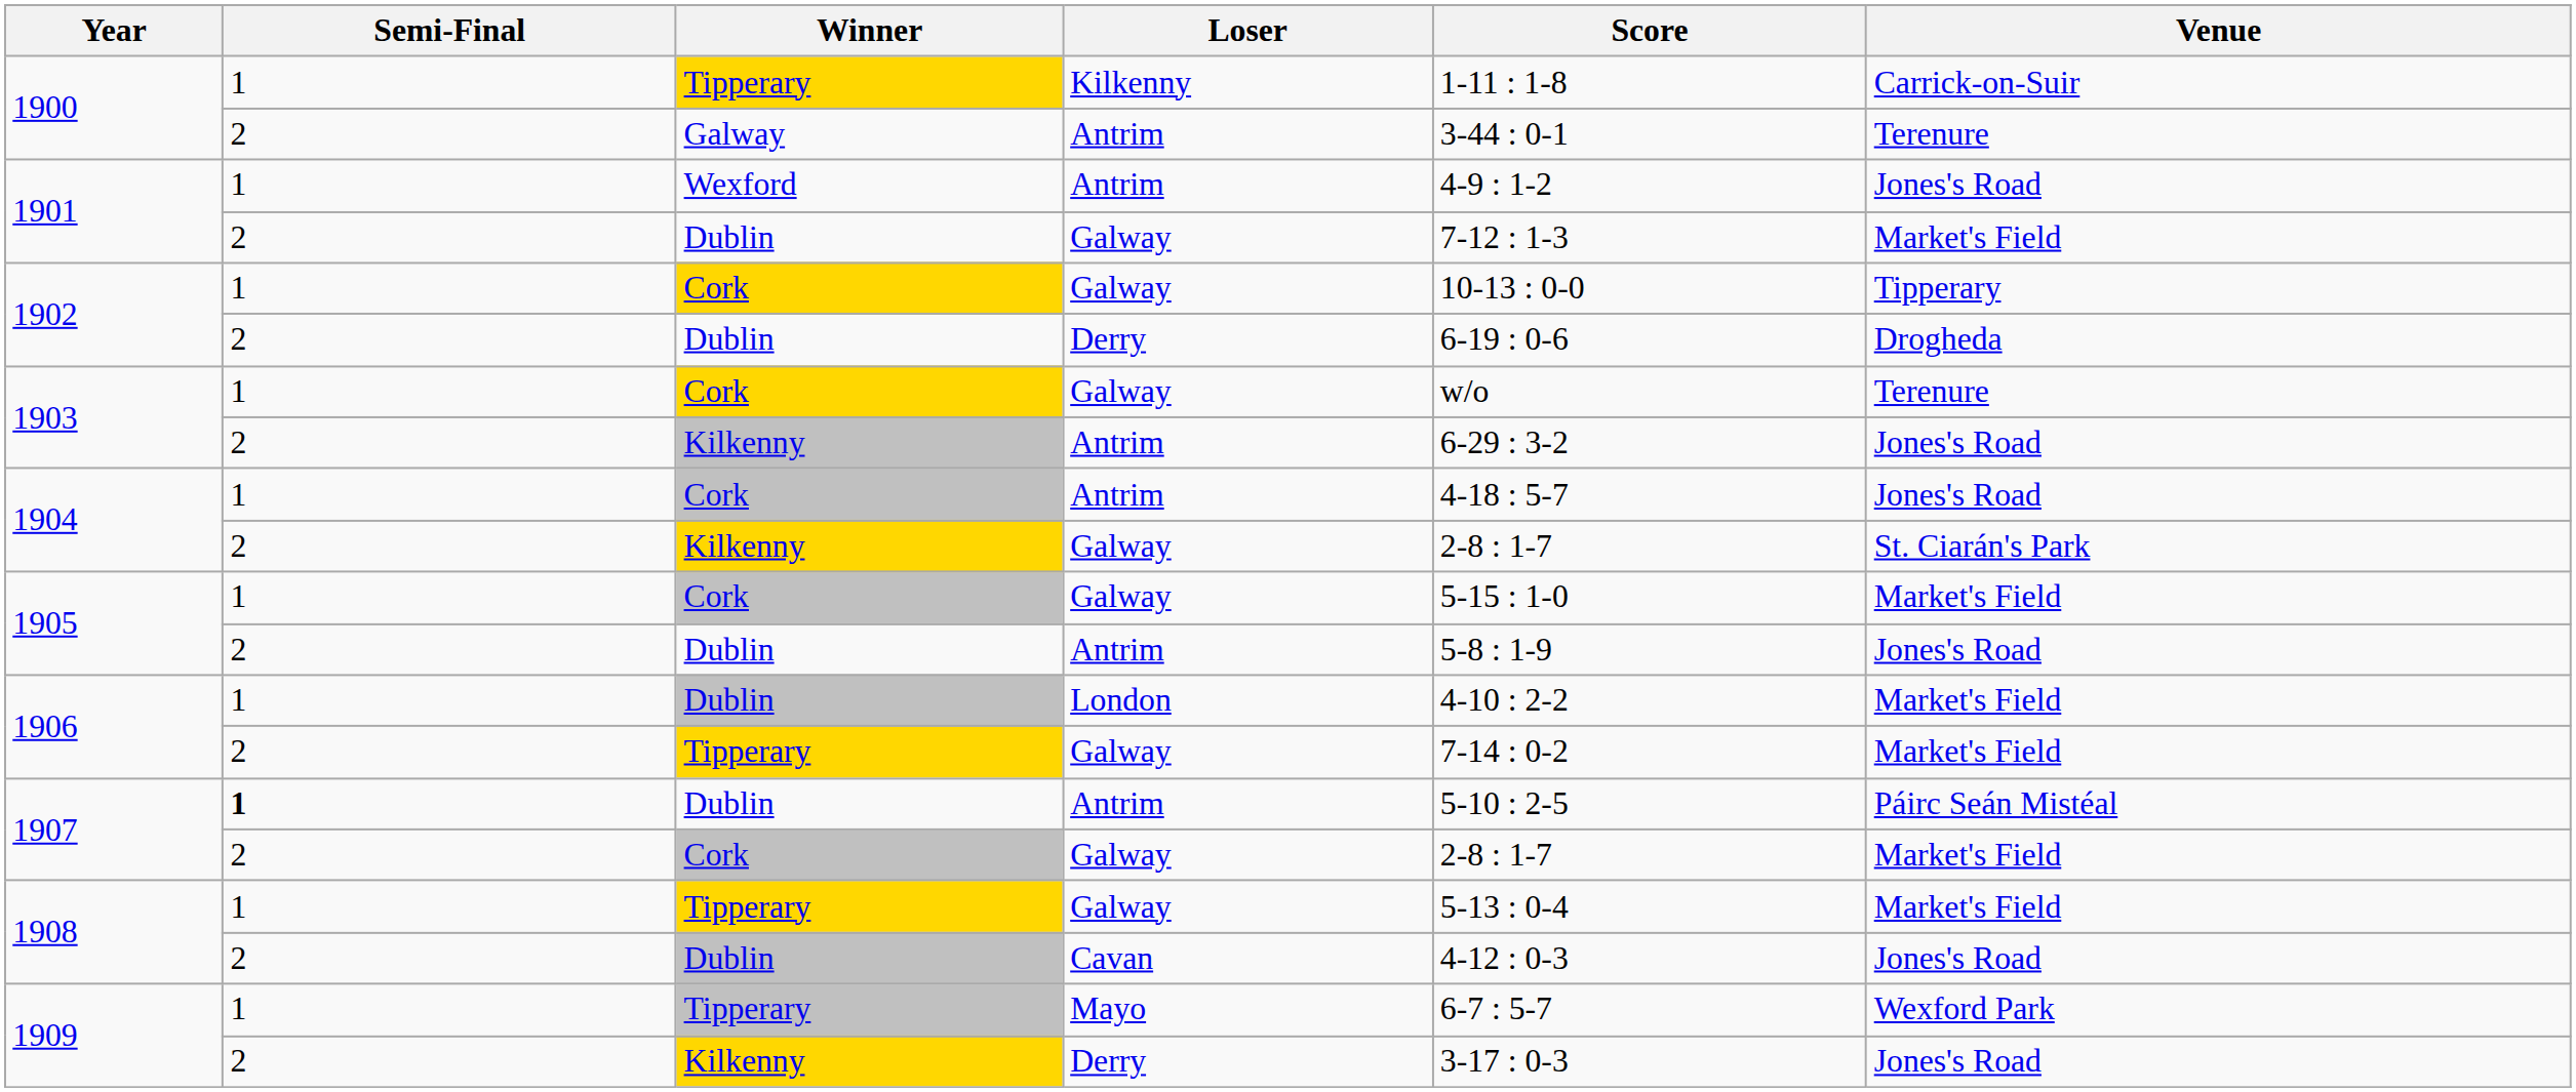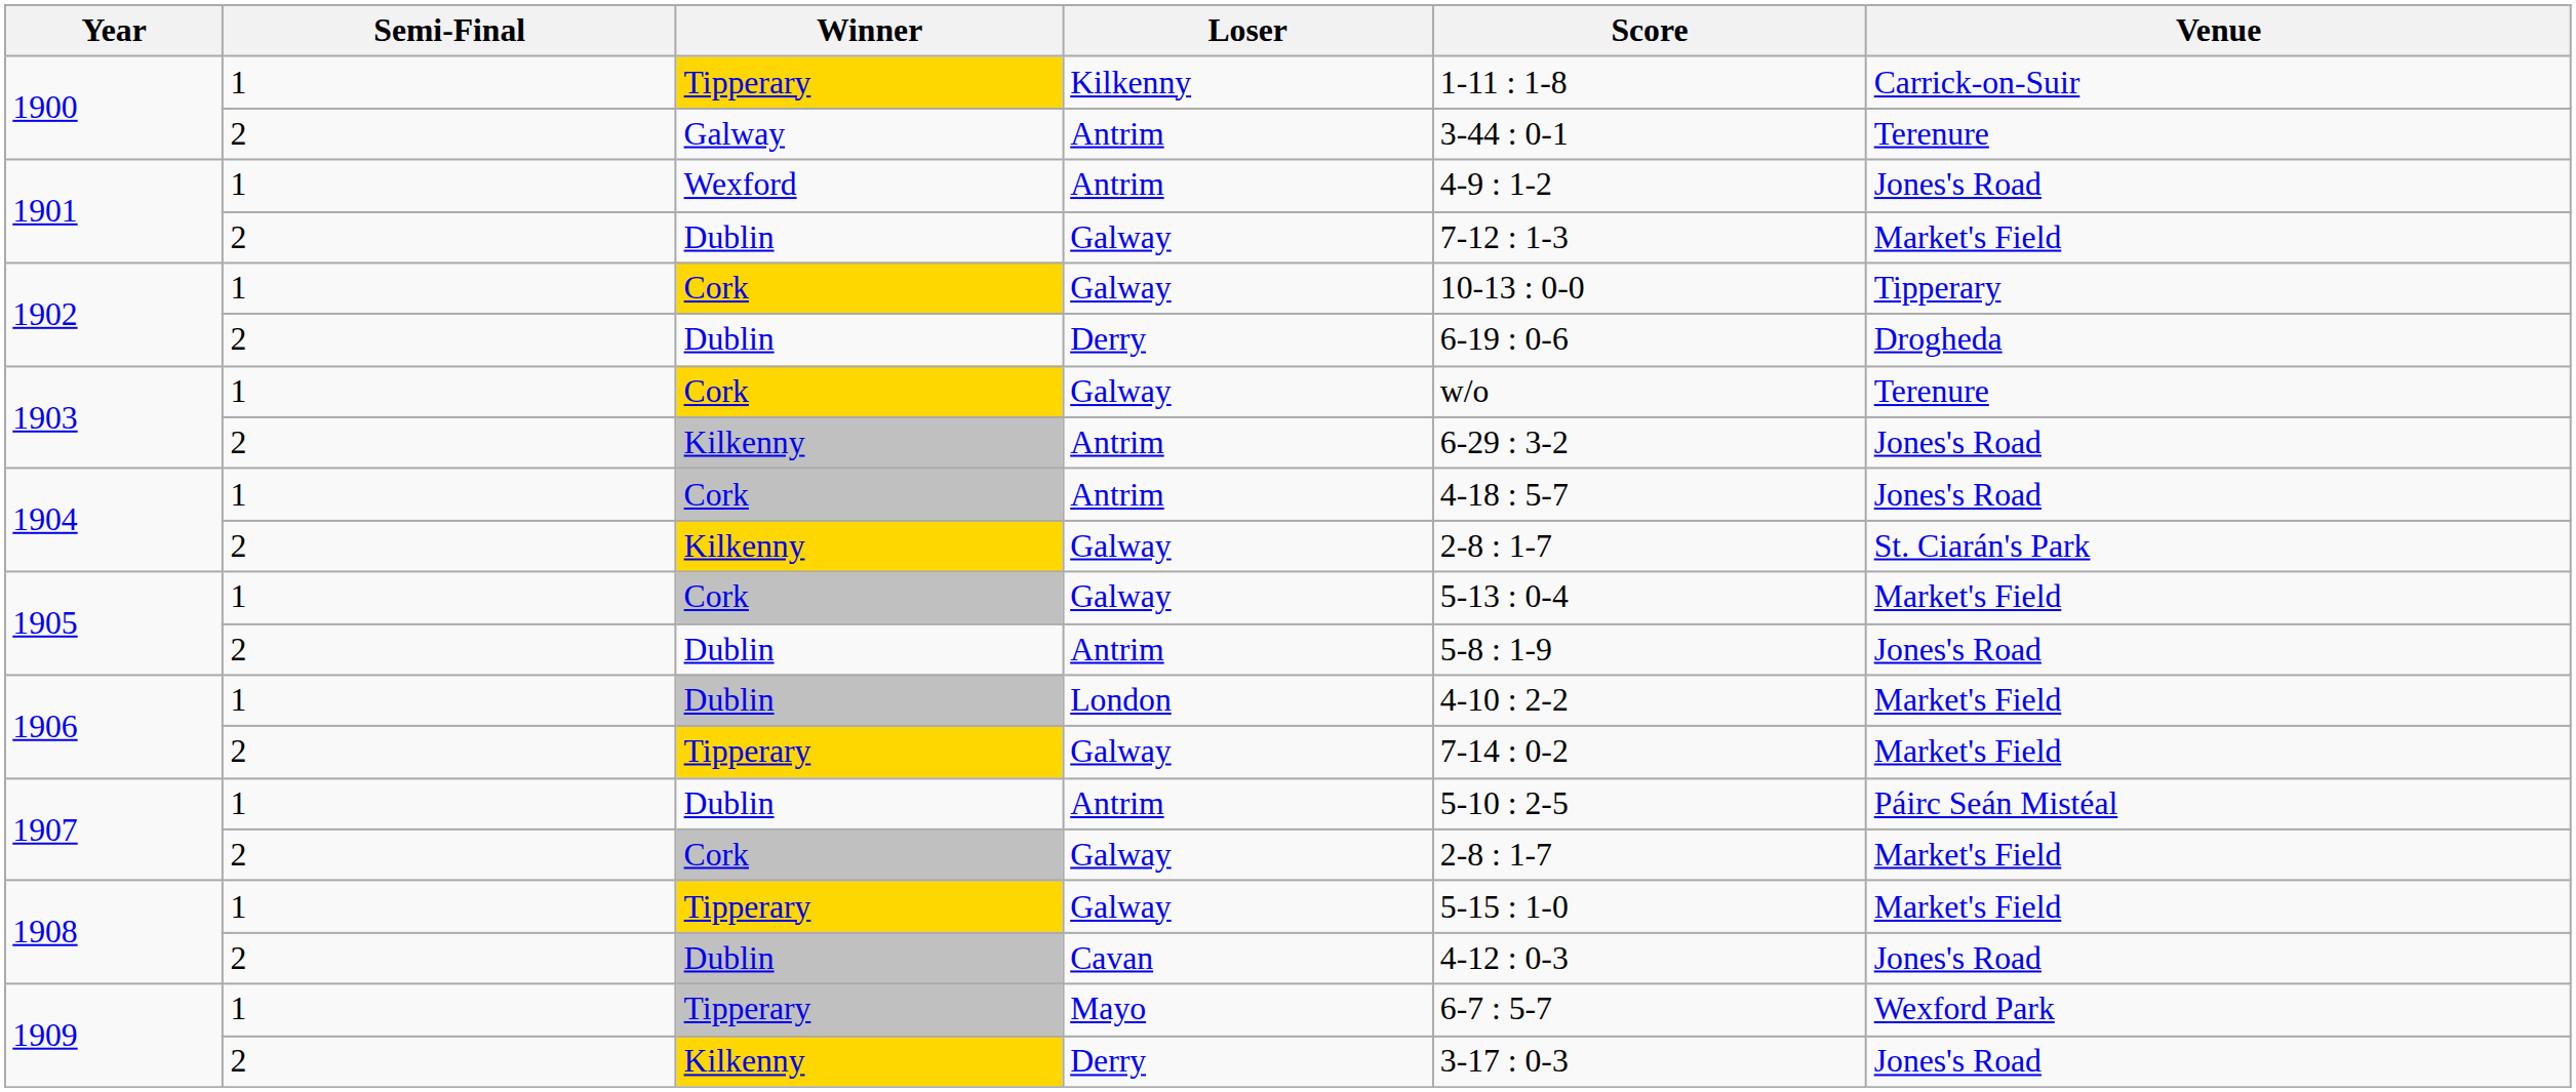1905 / Galway | Score: 5-15 : 1-0 -> 5-13 : 0-4
1907 / Antrim | Semi-Final: bold -> normal
1908 / Galway | Score: 5-13 : 0-4 -> 5-15 : 1-0
